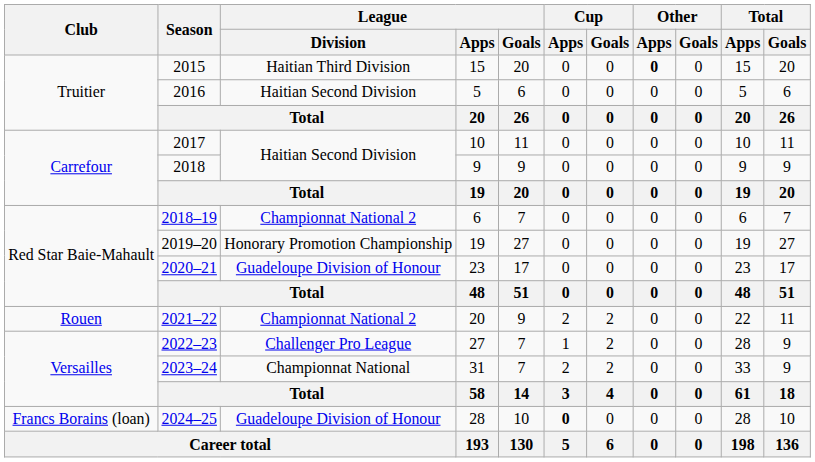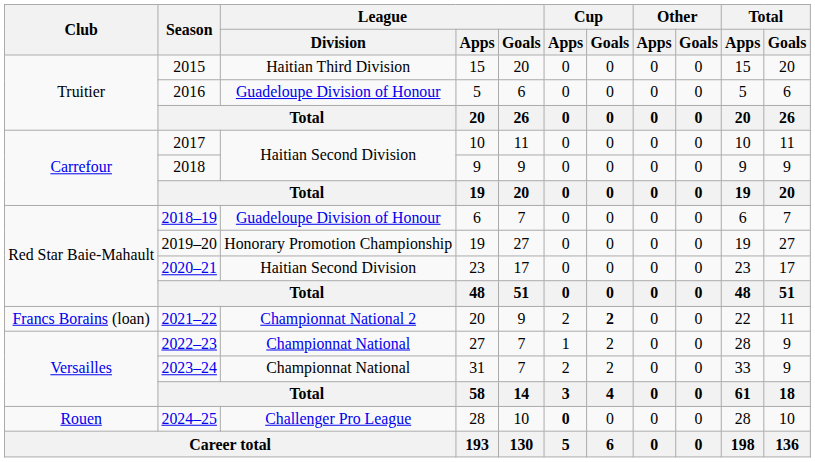2015 | Other / Apps: bold -> normal
2016 | League / Division: Haitian Second Division -> Guadeloupe Division of Honour
2018–19 | League / Division: Championnat National 2 -> Guadeloupe Division of Honour
2020–21 | League / Division: Guadeloupe Division of Honour -> Haitian Second Division
2021–22 | Club: Rouen -> Francs Borains (loan)
2021–22 | Cup / Goals: normal -> bold
2022–23 | League / Division: Challenger Pro League -> Championnat National
2024–25 | Club: Francs Borains (loan) -> Rouen
2024–25 | League / Division: Guadeloupe Division of Honour -> Challenger Pro League
